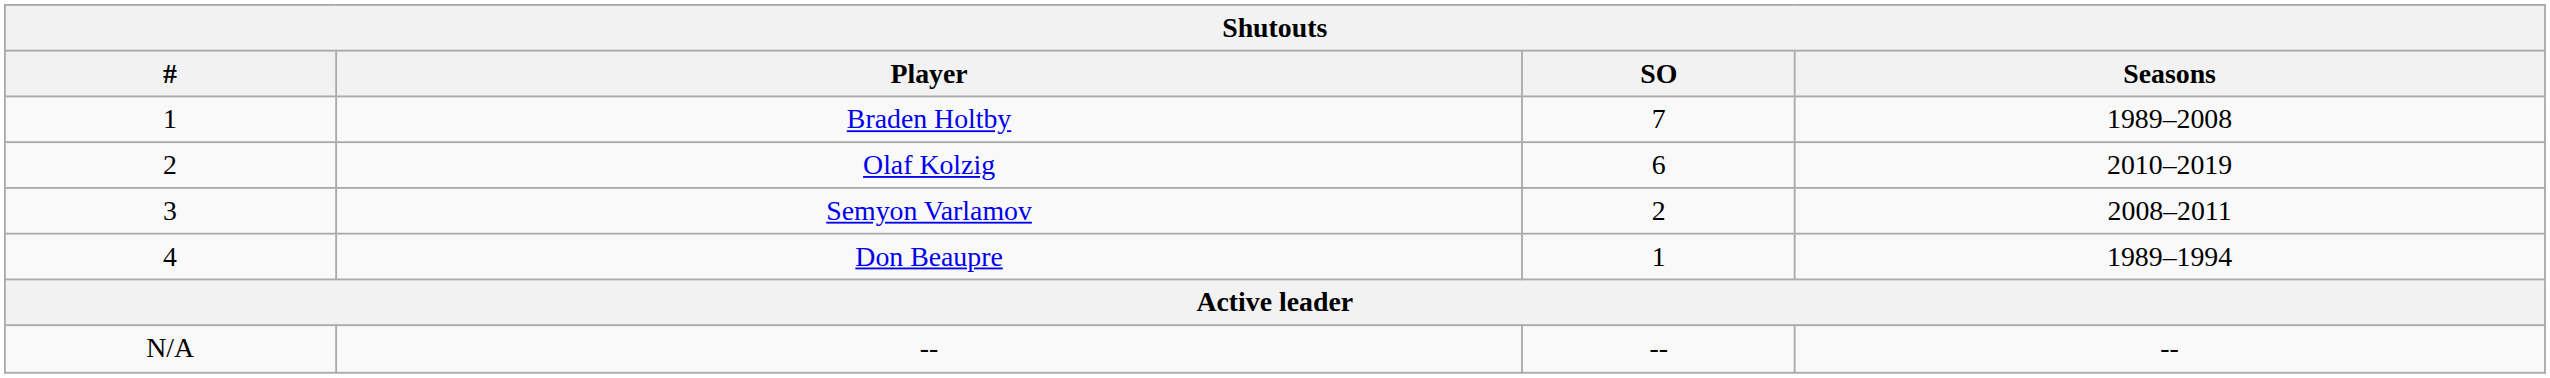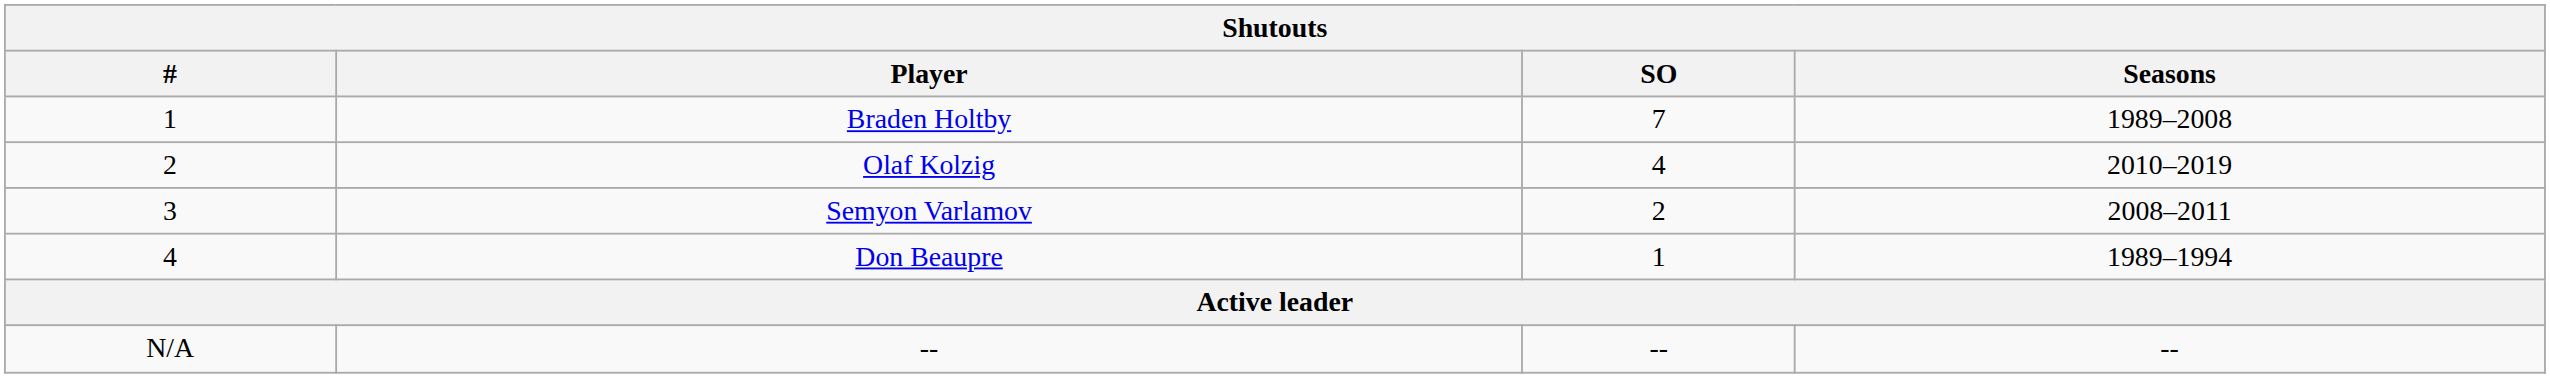Olaf Kolzig | SO: 6 -> 4
